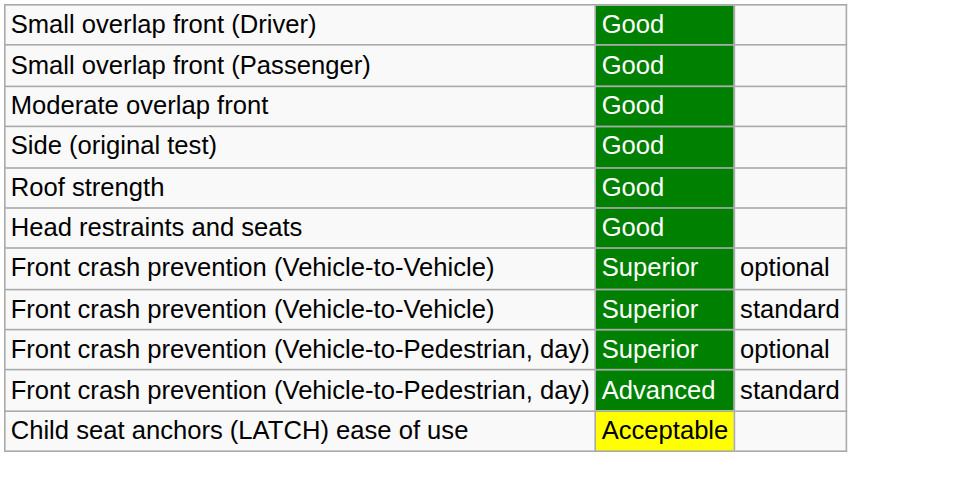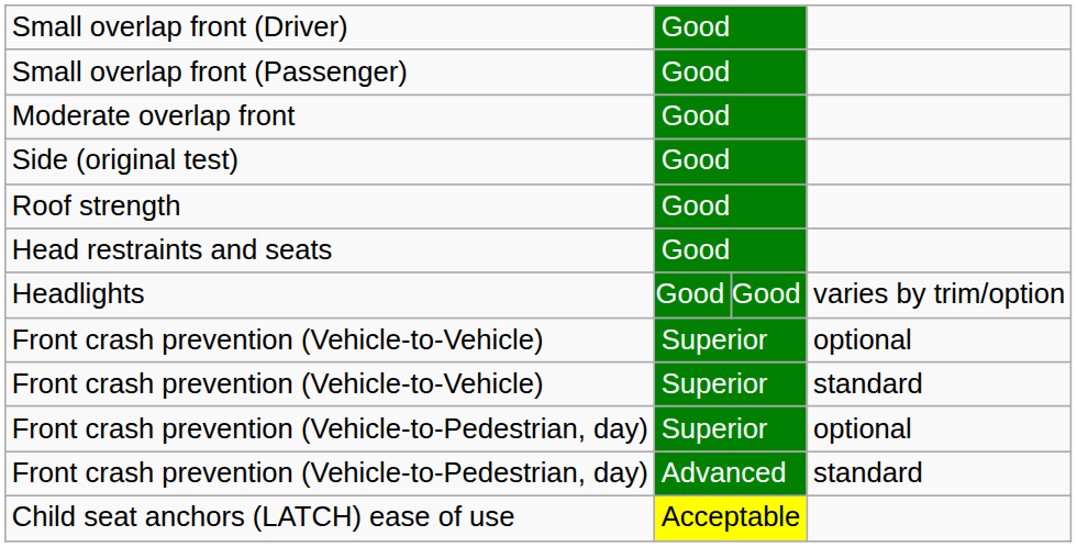+ row: Headlights | Good | Good | varies by trim/option
